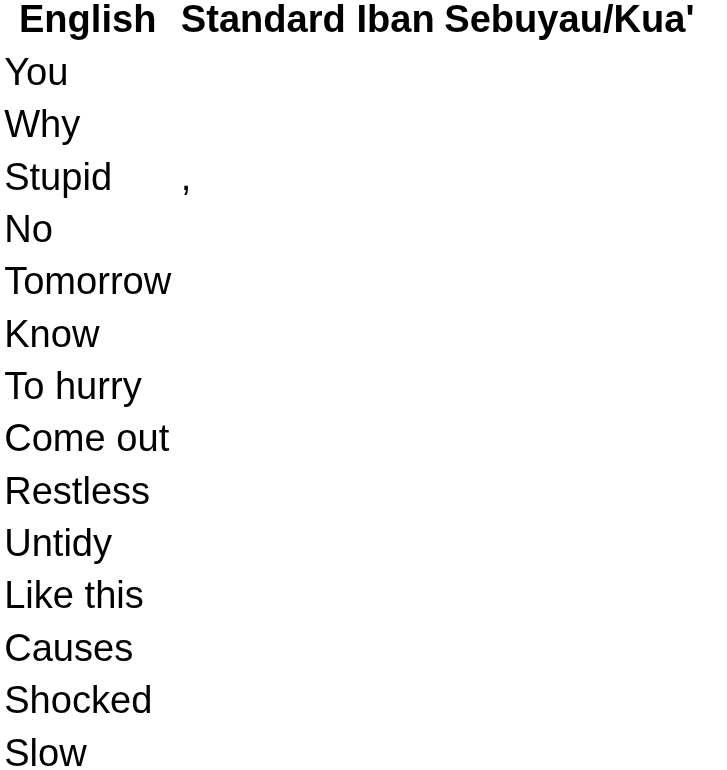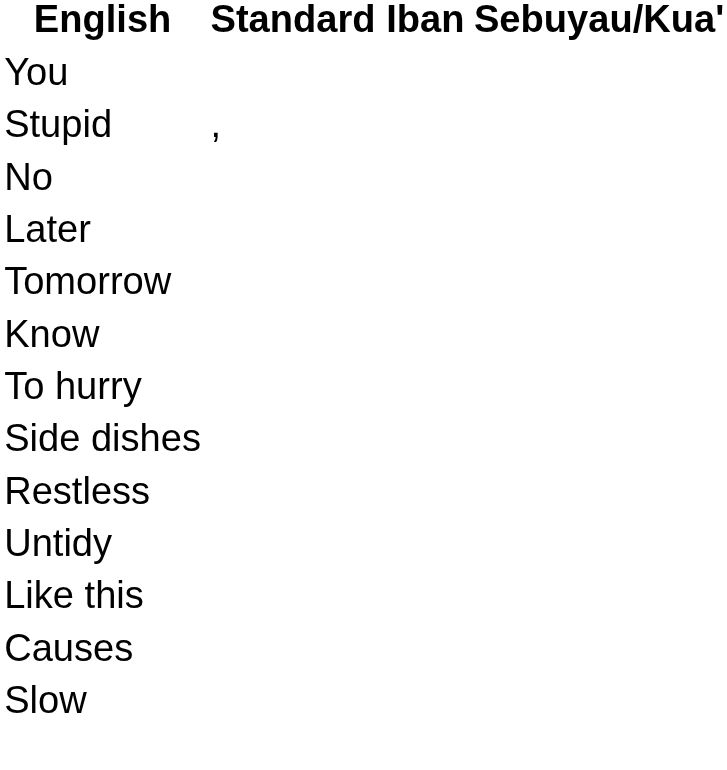- row: Why
+ row: Later
+ row: Side dishes
- row: Come out
- row: Shocked
